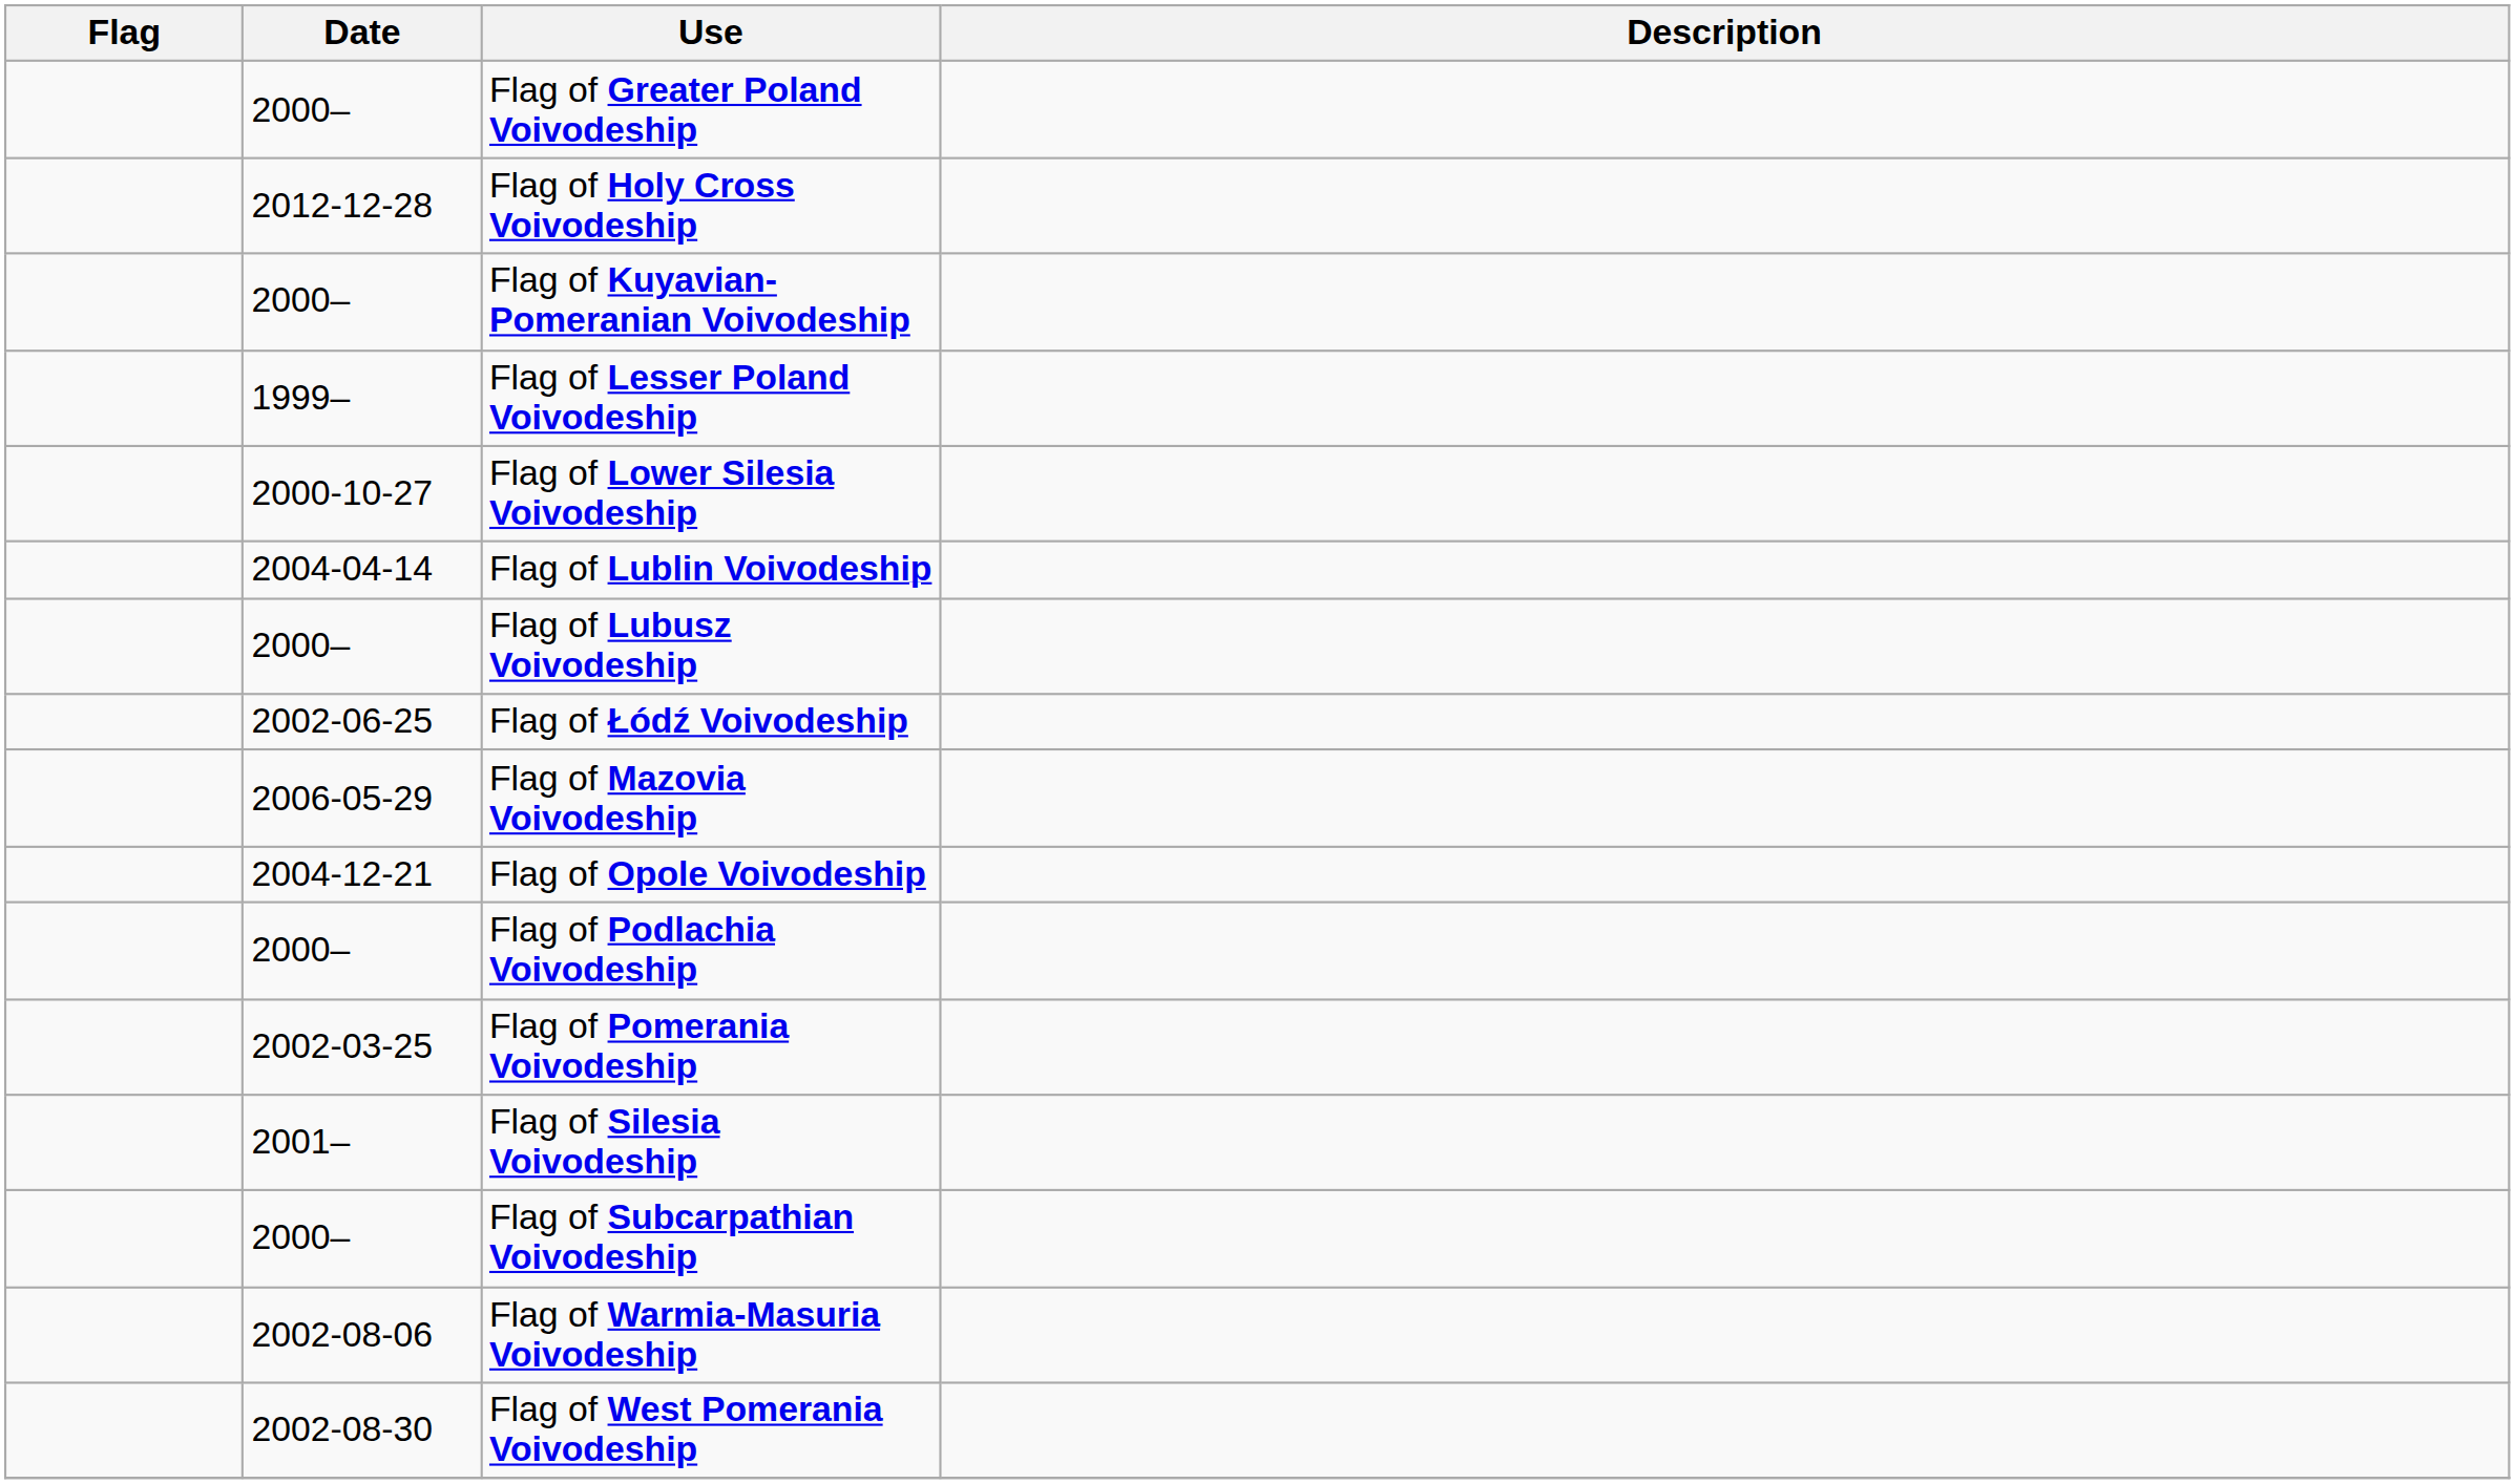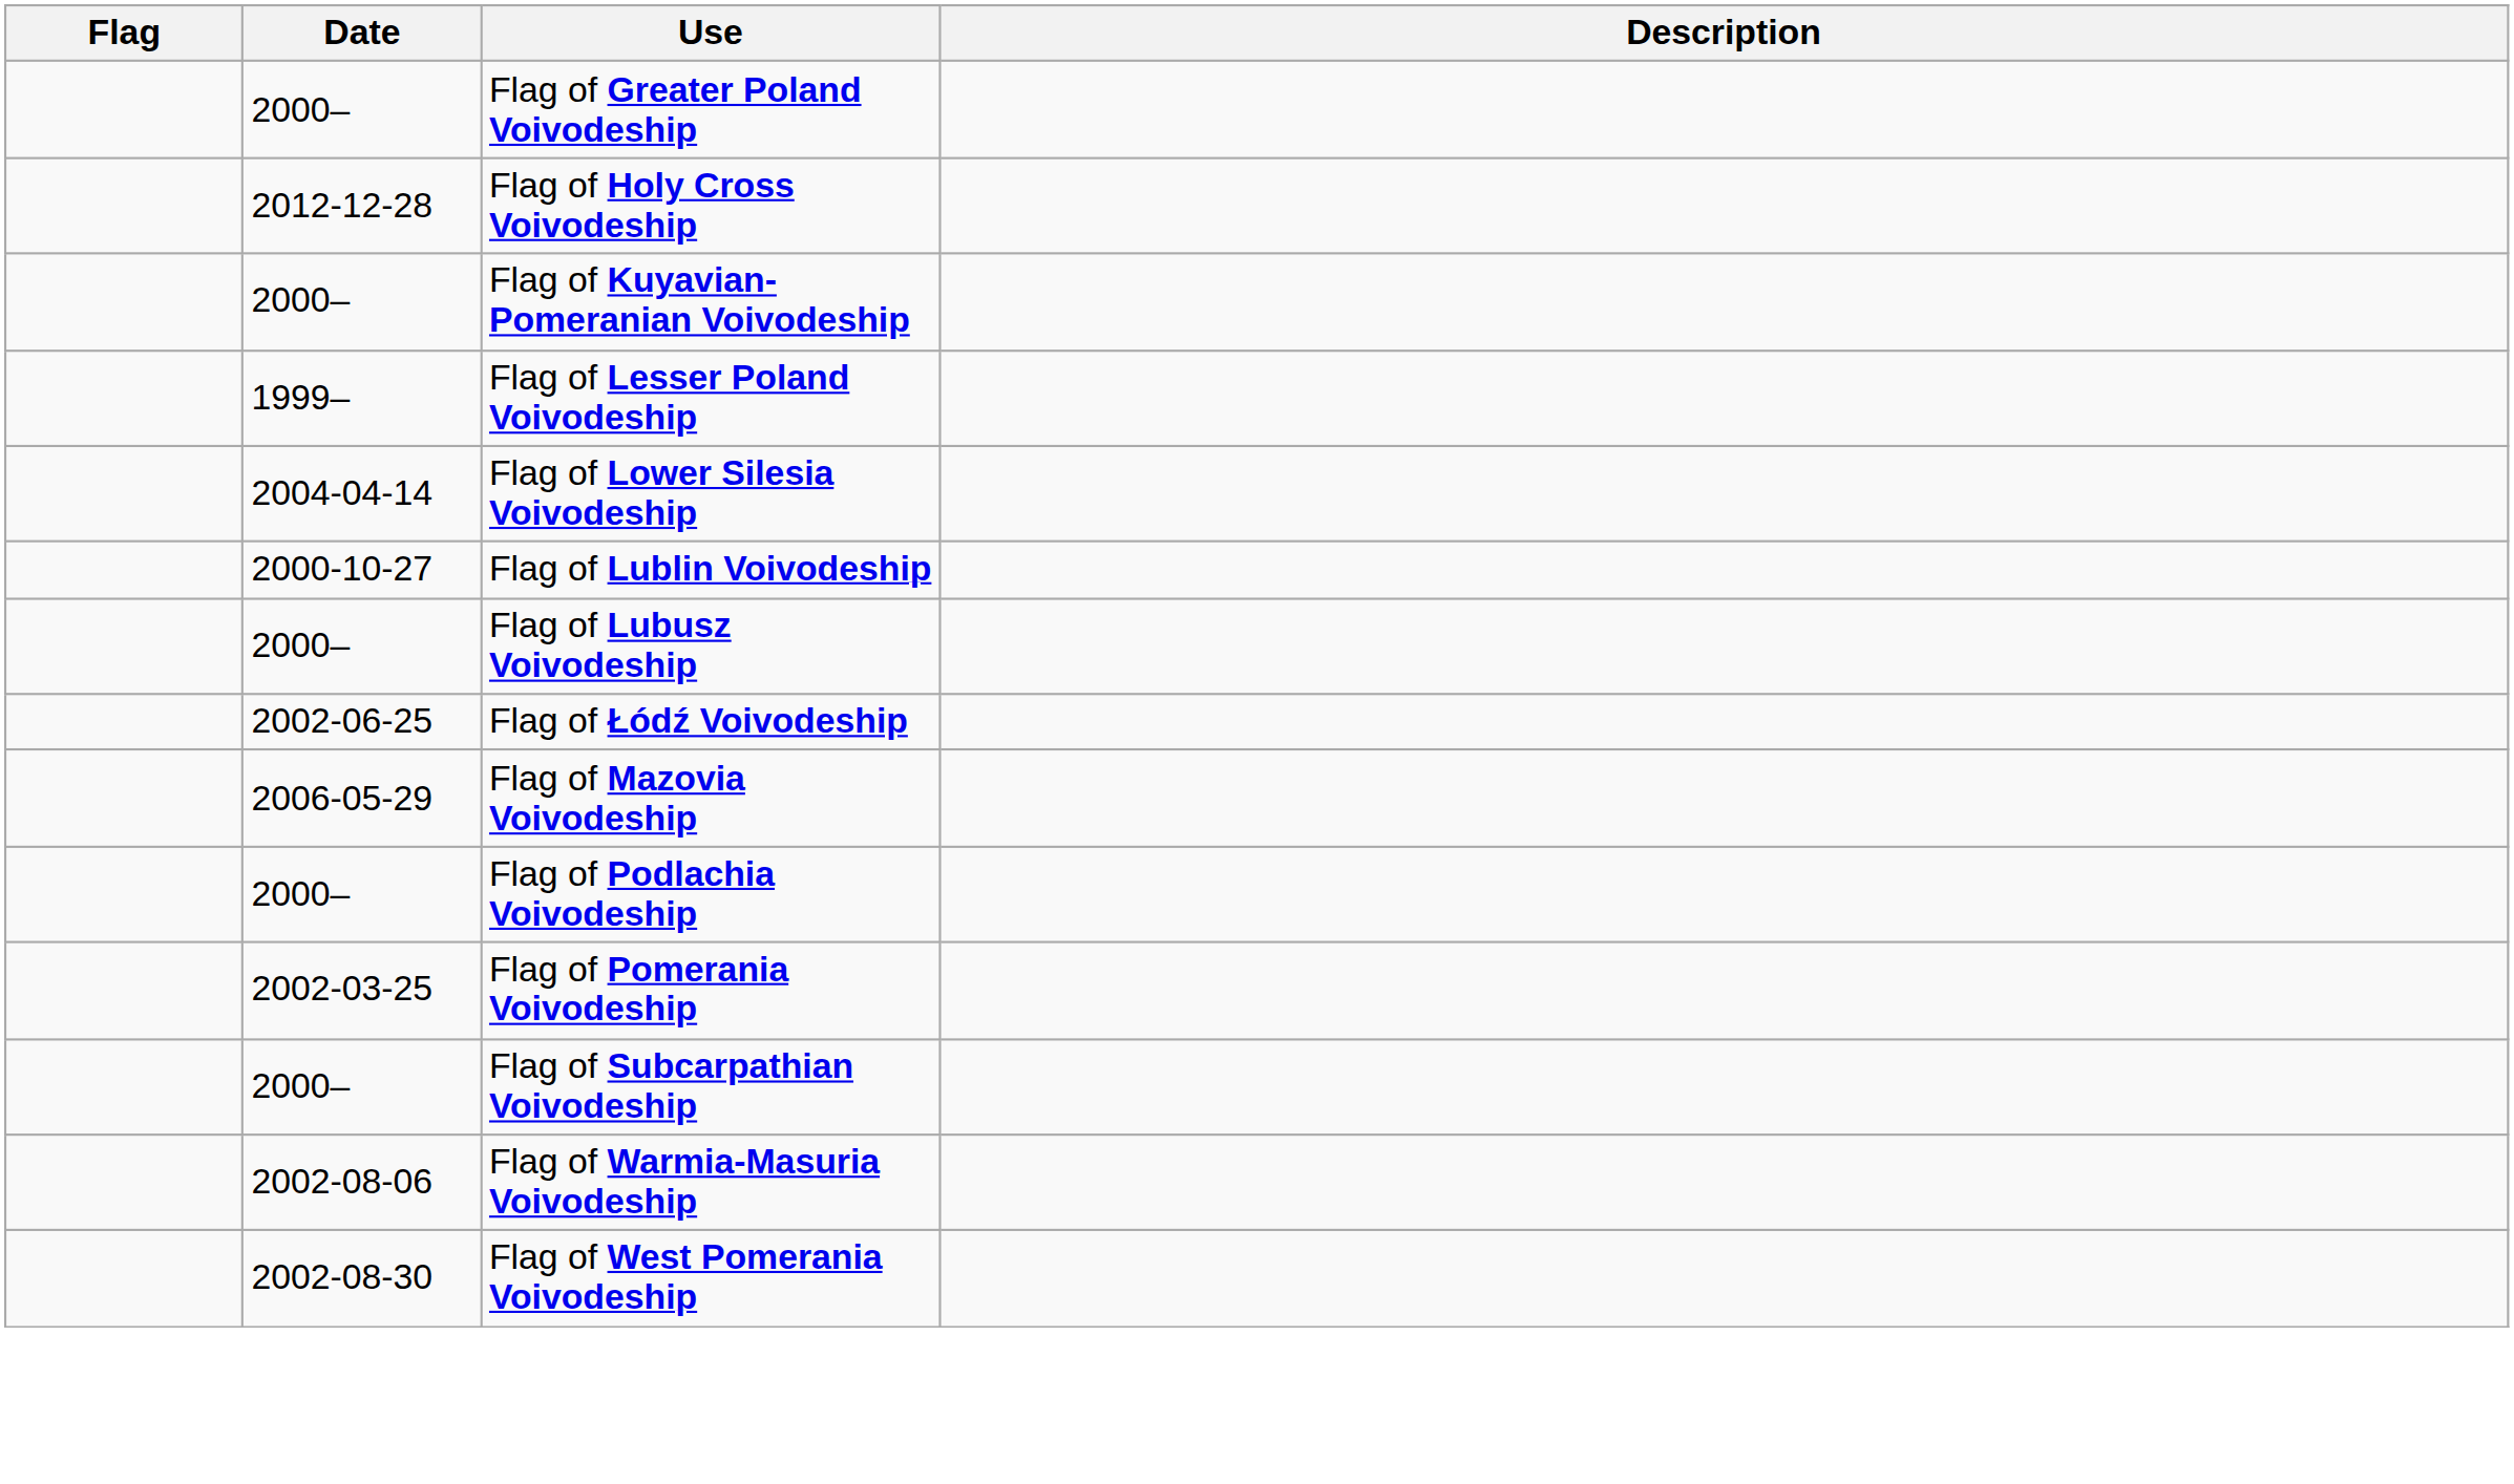Flag of Lower Silesia Voivodeship | Date: 2000-10-27 -> 2004-04-14
Flag of Lublin Voivodeship | Date: 2004-04-14 -> 2000-10-27
- row: 2004-12-21 | Flag of Opole Voivodeship
- row: 2001– | Flag of Silesia Voivodeship
